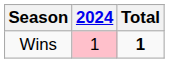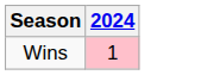- column: Total | 1
